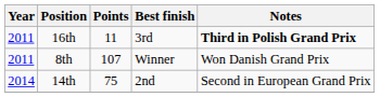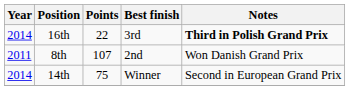16th | Year: 2011 -> 2014
16th | Points: 11 -> 22
8th | Best finish: Winner -> 2nd
14th | Best finish: 2nd -> Winner
